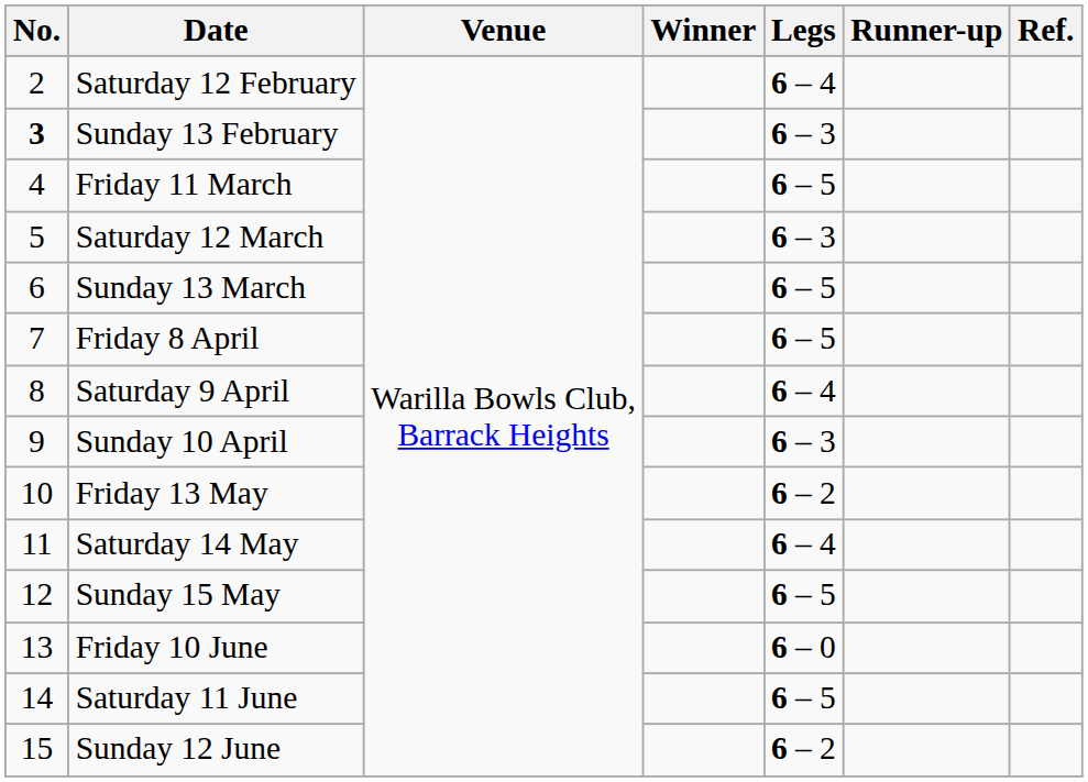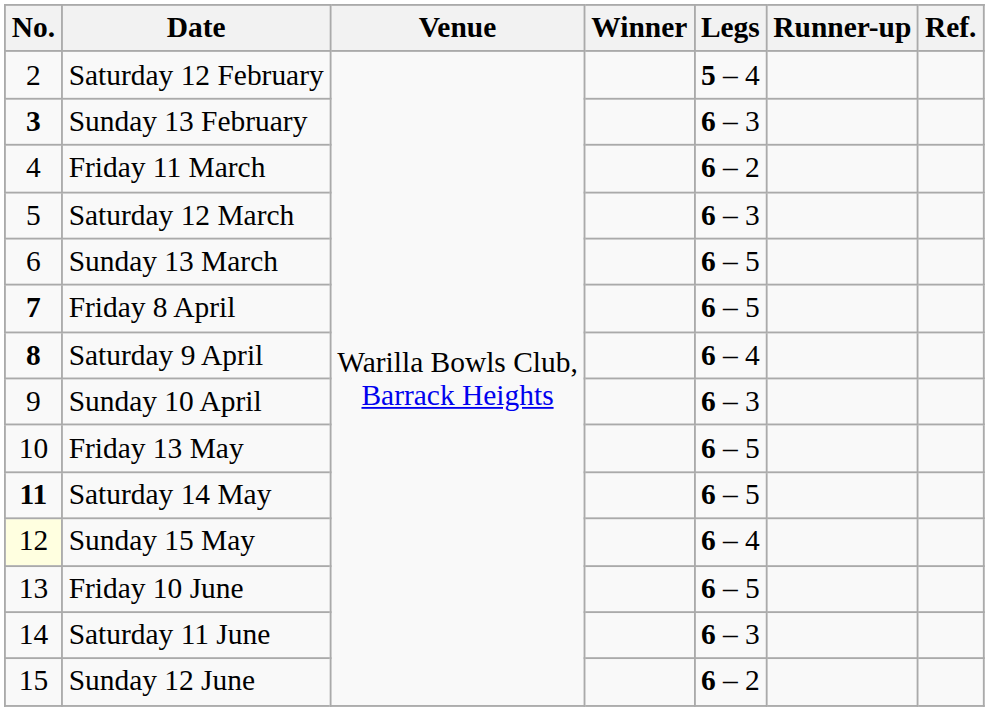Saturday 12 February | Legs: 6 – 4 -> 5 – 4
Friday 11 March | Legs: 6 – 5 -> 6 – 2
Friday 8 April | No.: normal -> bold
Saturday 9 April | No.: normal -> bold
Friday 13 May | Legs: 6 – 2 -> 6 – 5
Saturday 14 May | No.: normal -> bold
Saturday 14 May | Legs: 6 – 4 -> 6 – 5
Sunday 15 May | No.: no background -> lightyellow background
Sunday 15 May | Legs: 6 – 5 -> 6 – 4
Friday 10 June | Legs: 6 – 0 -> 6 – 5
Saturday 11 June | Legs: 6 – 5 -> 6 – 3
